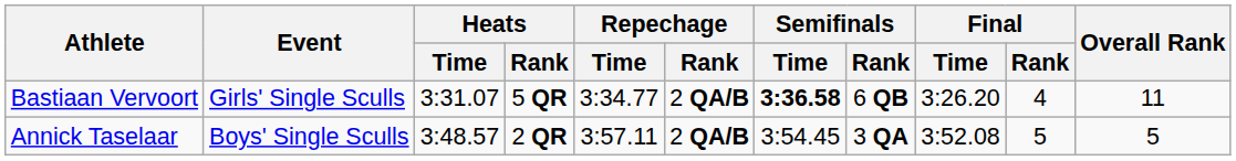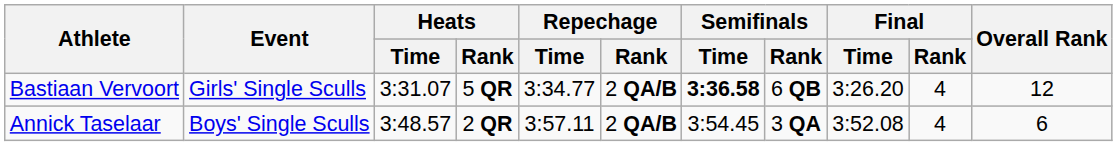Bastiaan Vervoort | Overall Rank: 11 -> 12
Annick Taselaar | Final / Rank: 5 -> 4
Annick Taselaar | Overall Rank: 5 -> 6
